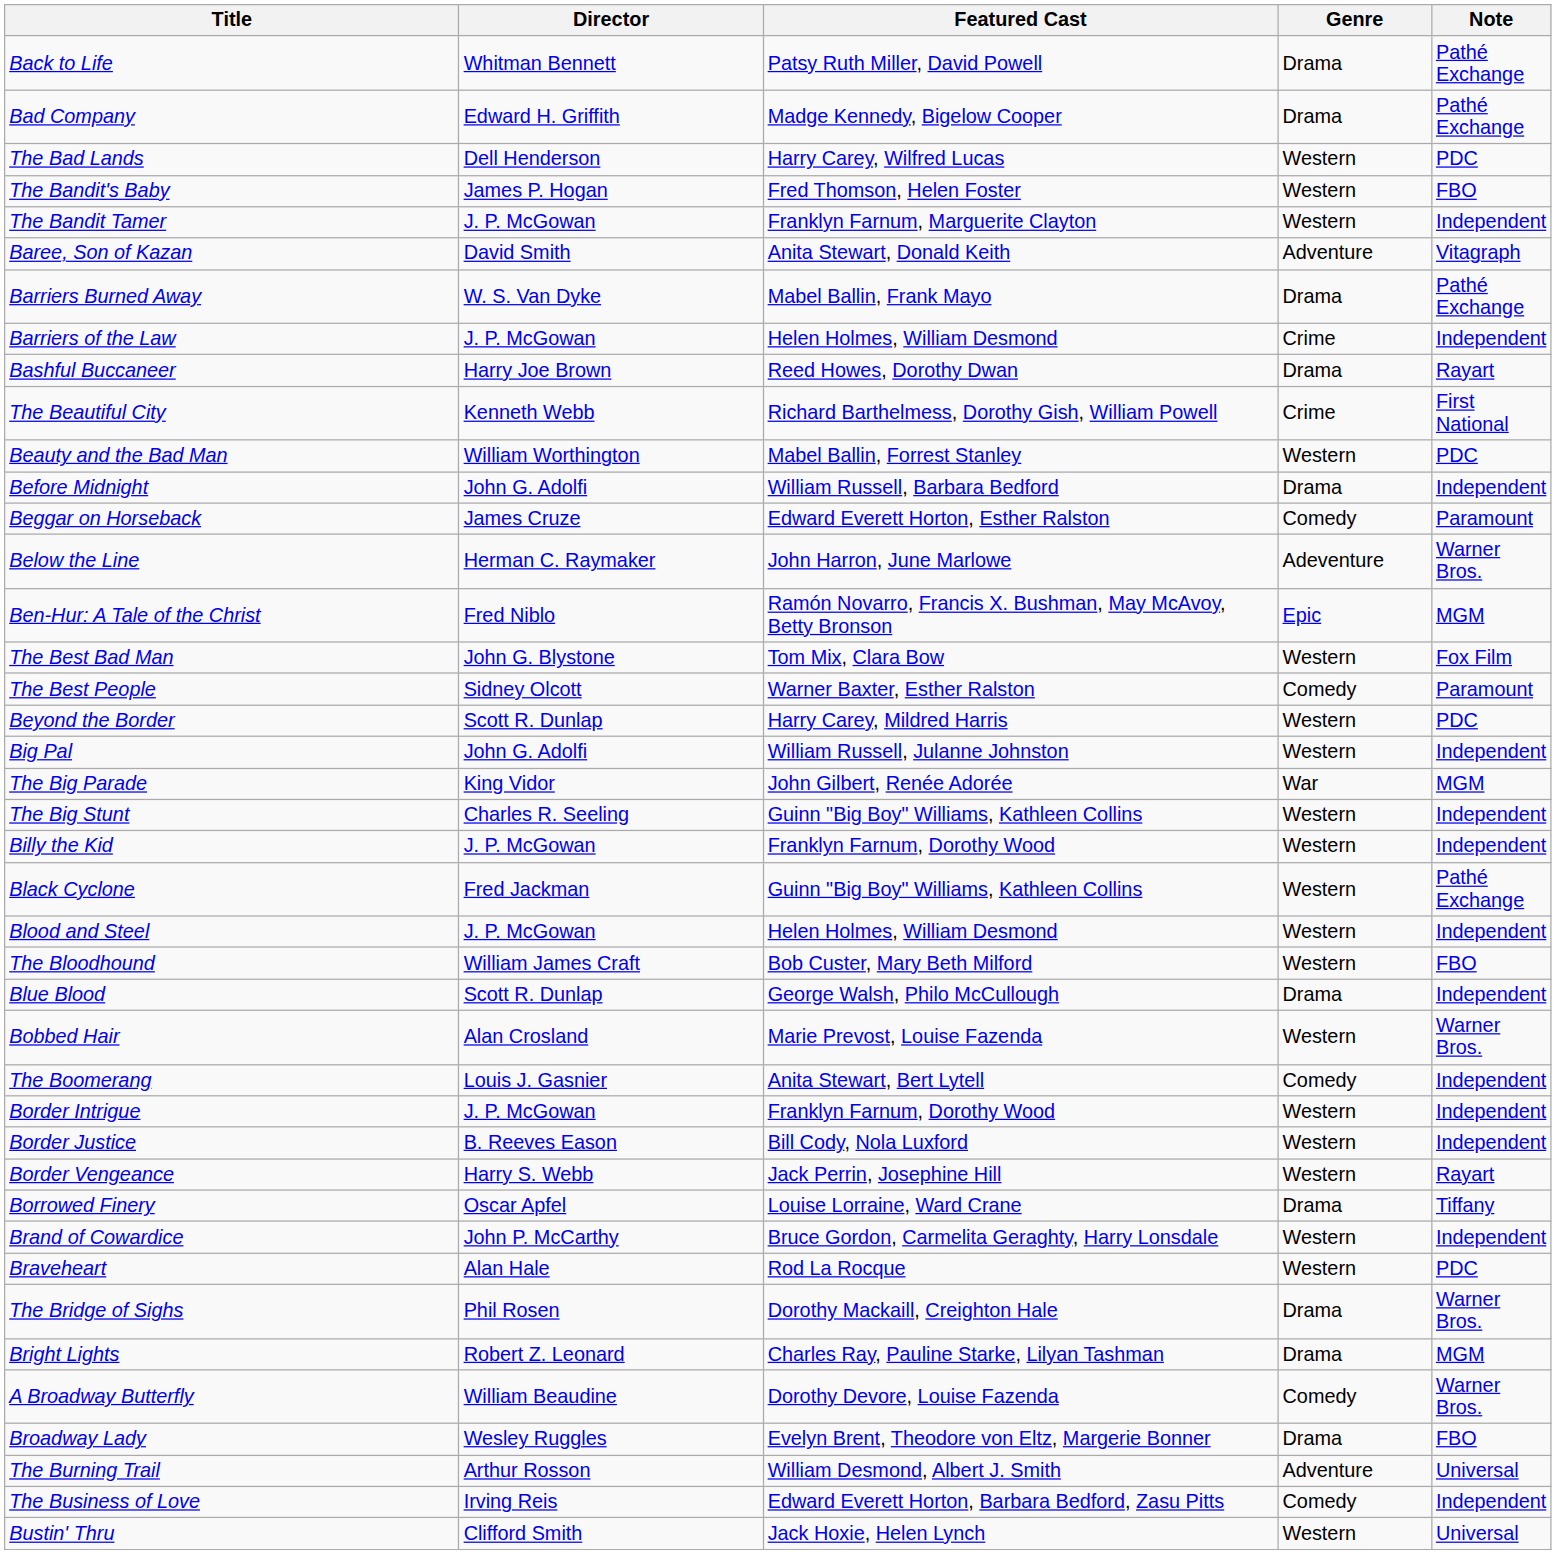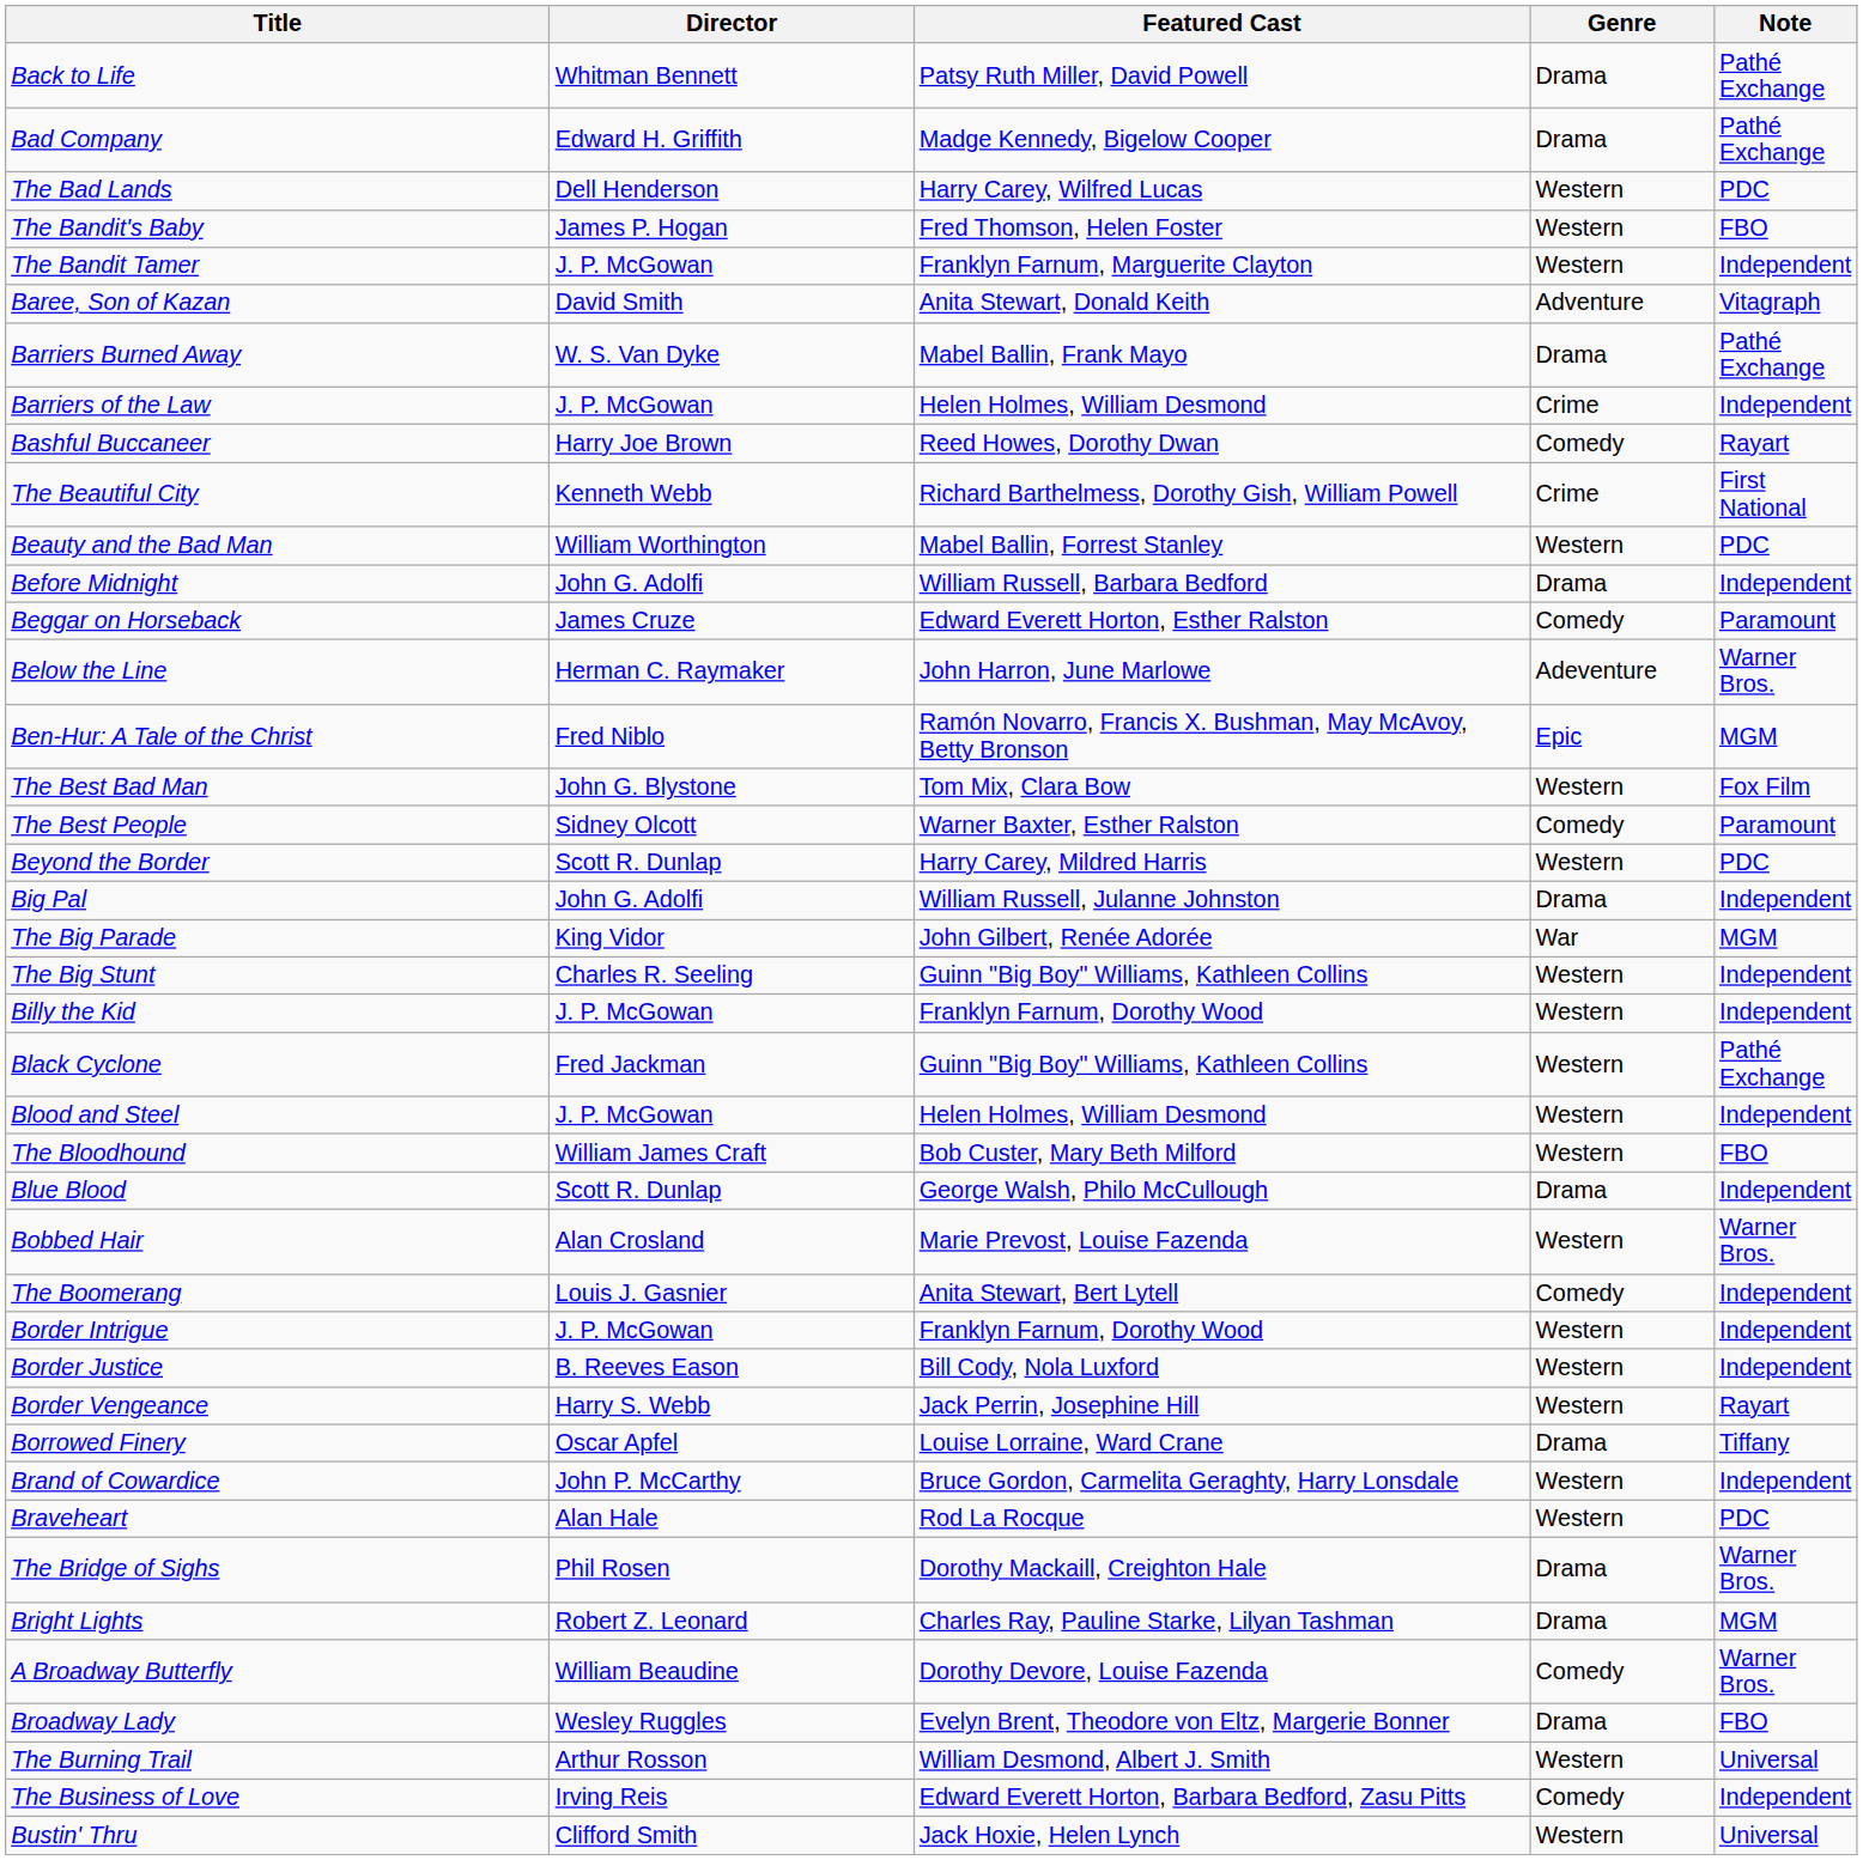Bashful Buccaneer | Genre: Drama -> Comedy
Big Pal | Genre: Western -> Drama
The Burning Trail | Genre: Adventure -> Western
